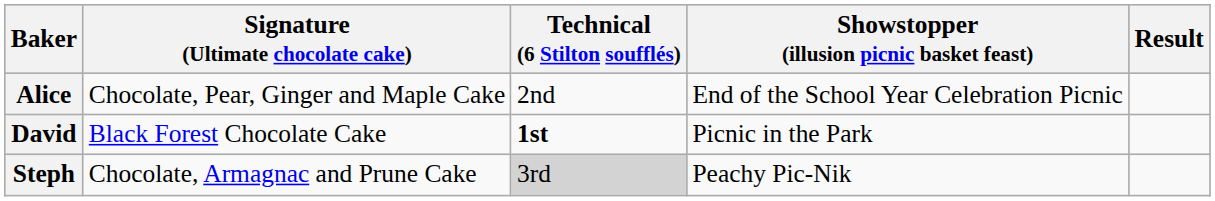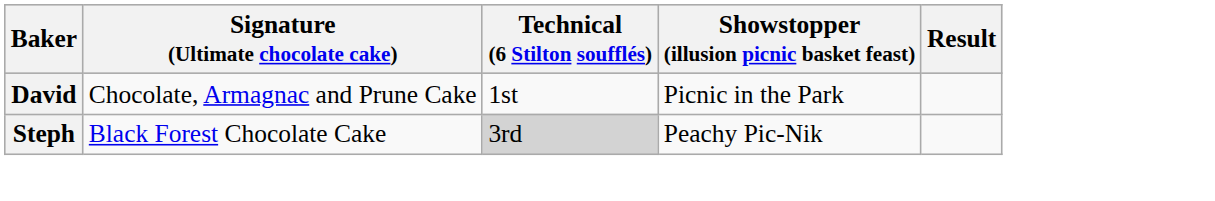- row: Alice | Chocolate, Pear, Ginger and Maple Cake | 2nd | End of the School Year Celebration Picnic
David | Signature (Ultimate chocolate cake): Black Forest Chocolate Cake -> Chocolate, Armagnac and Prune Cake
David | Technical (6 Stilton soufflés): bold -> normal
Steph | Signature (Ultimate chocolate cake): Chocolate, Armagnac and Prune Cake -> Black Forest Chocolate Cake
